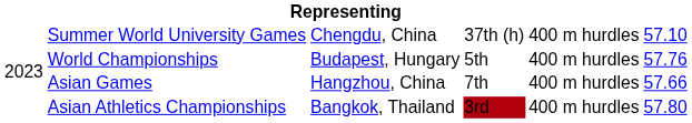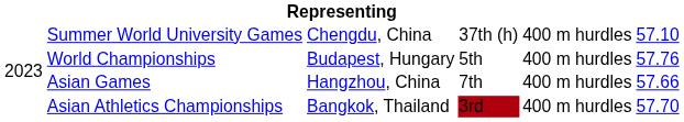Asian Athletics Championships | column 6: 57.80 -> 57.70
